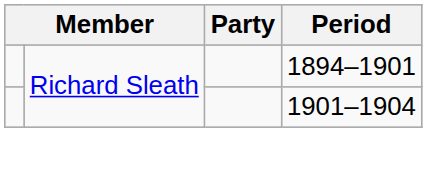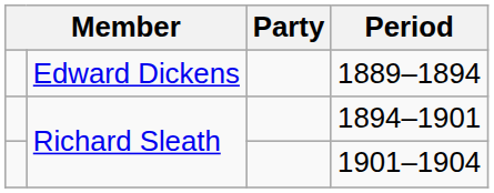+ row: Edward Dickens | 1889–1894
